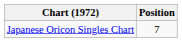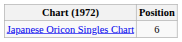Japanese Oricon Singles Chart | Position: 7 -> 6
